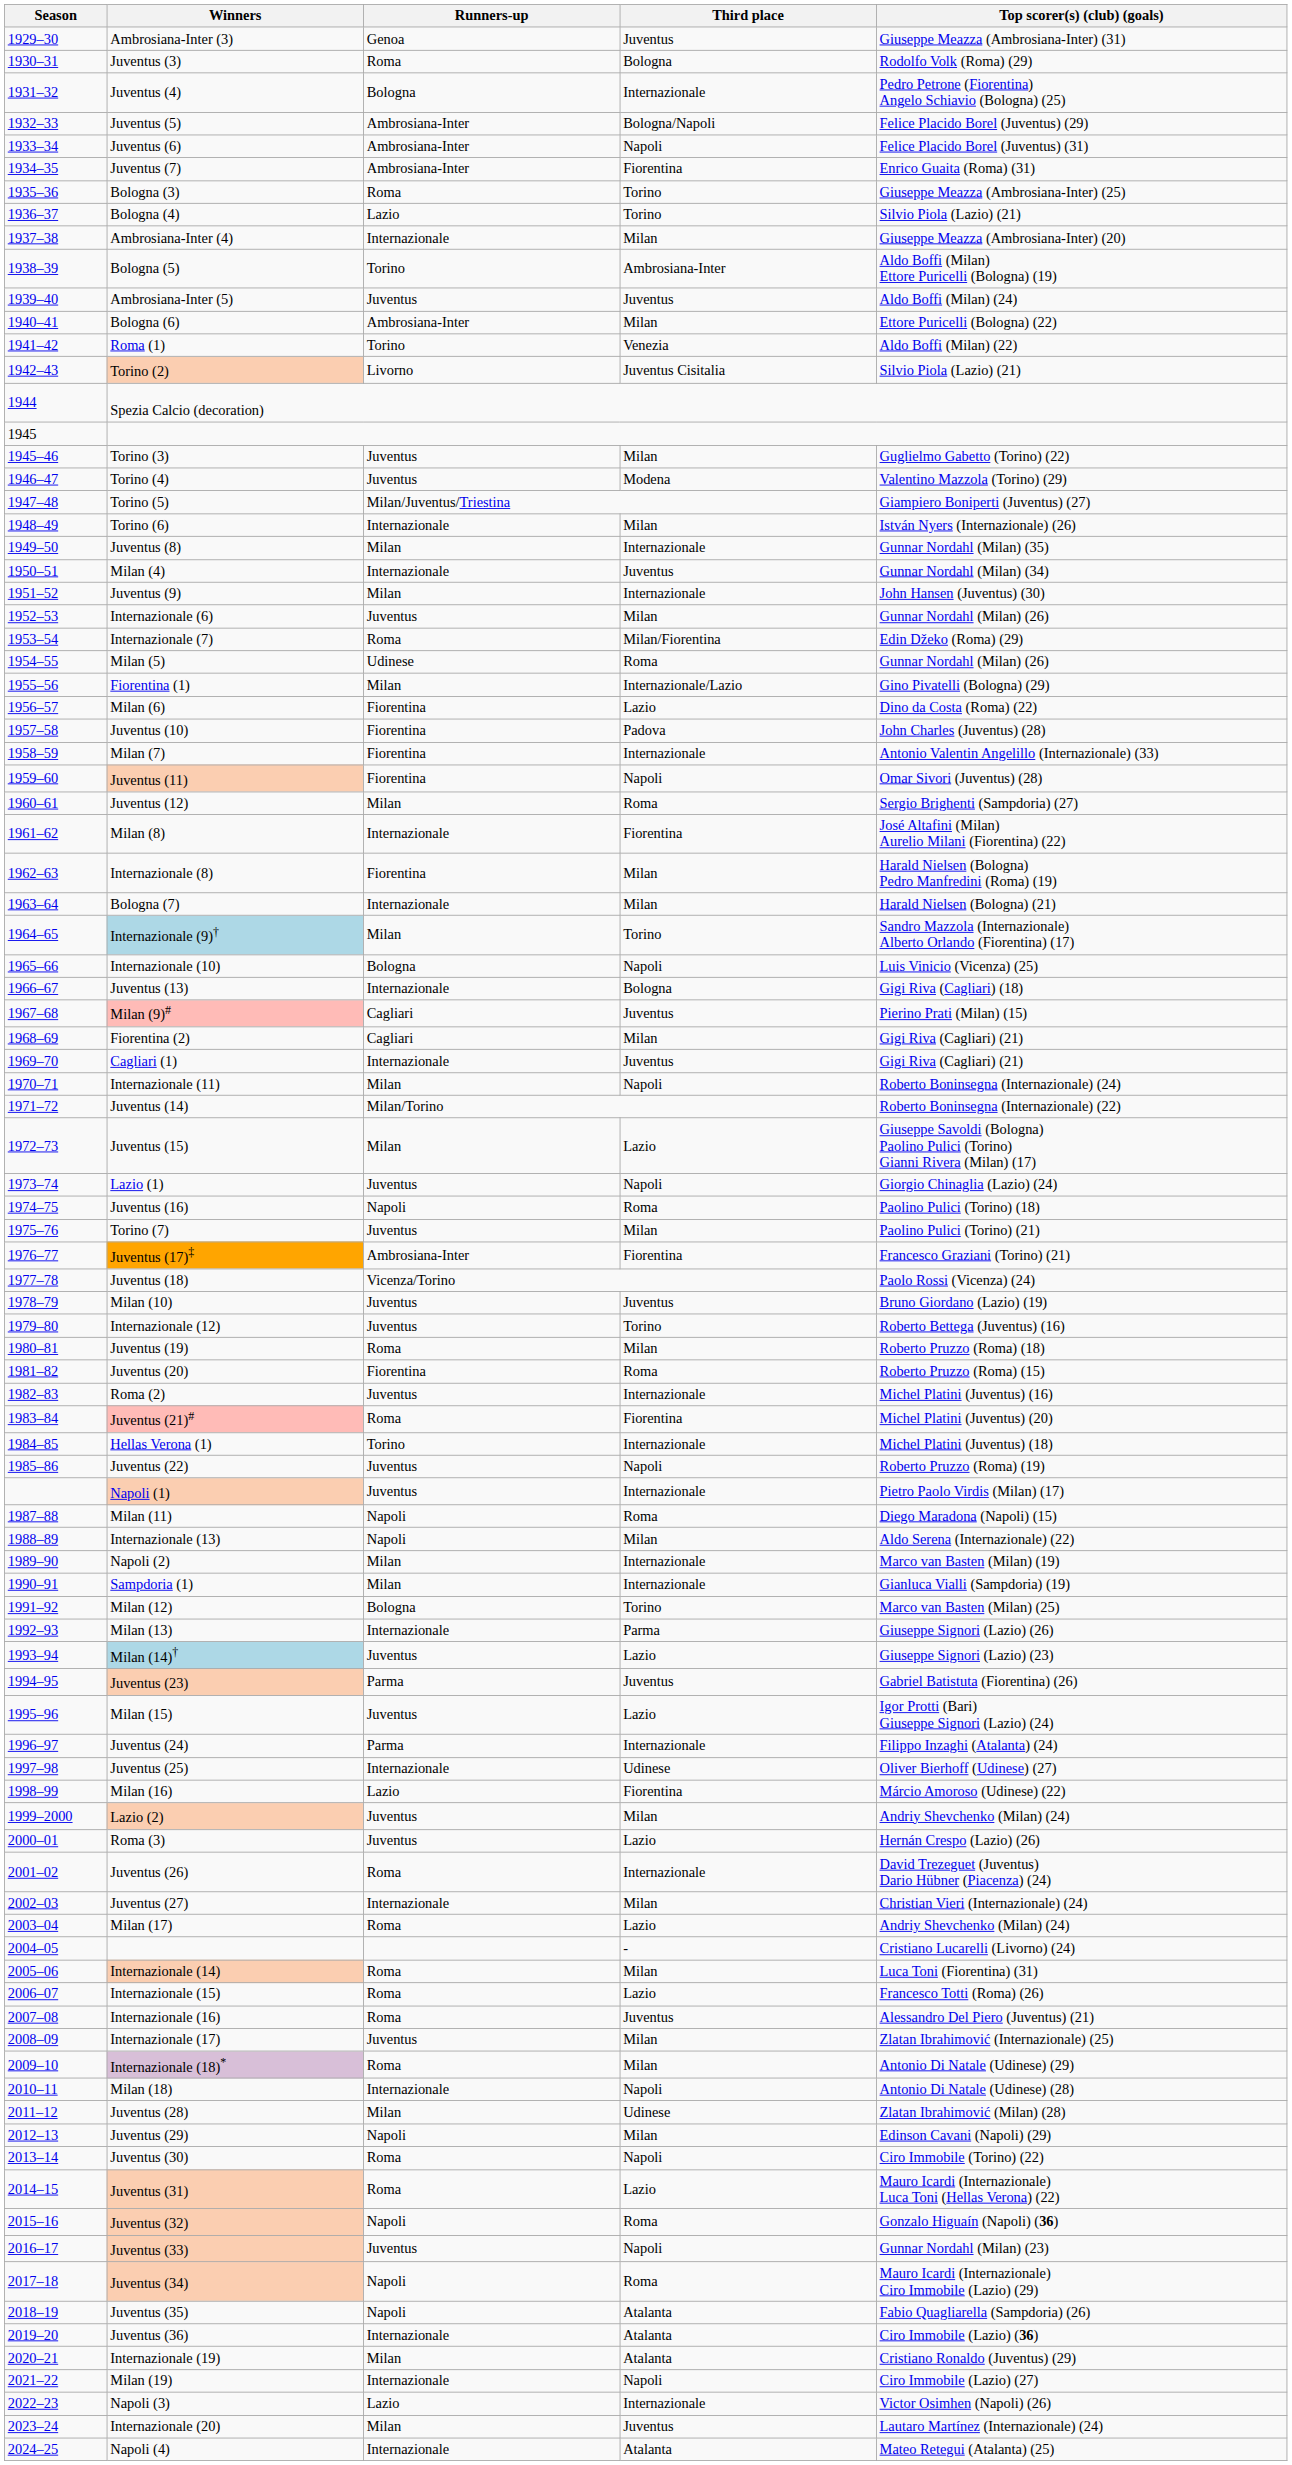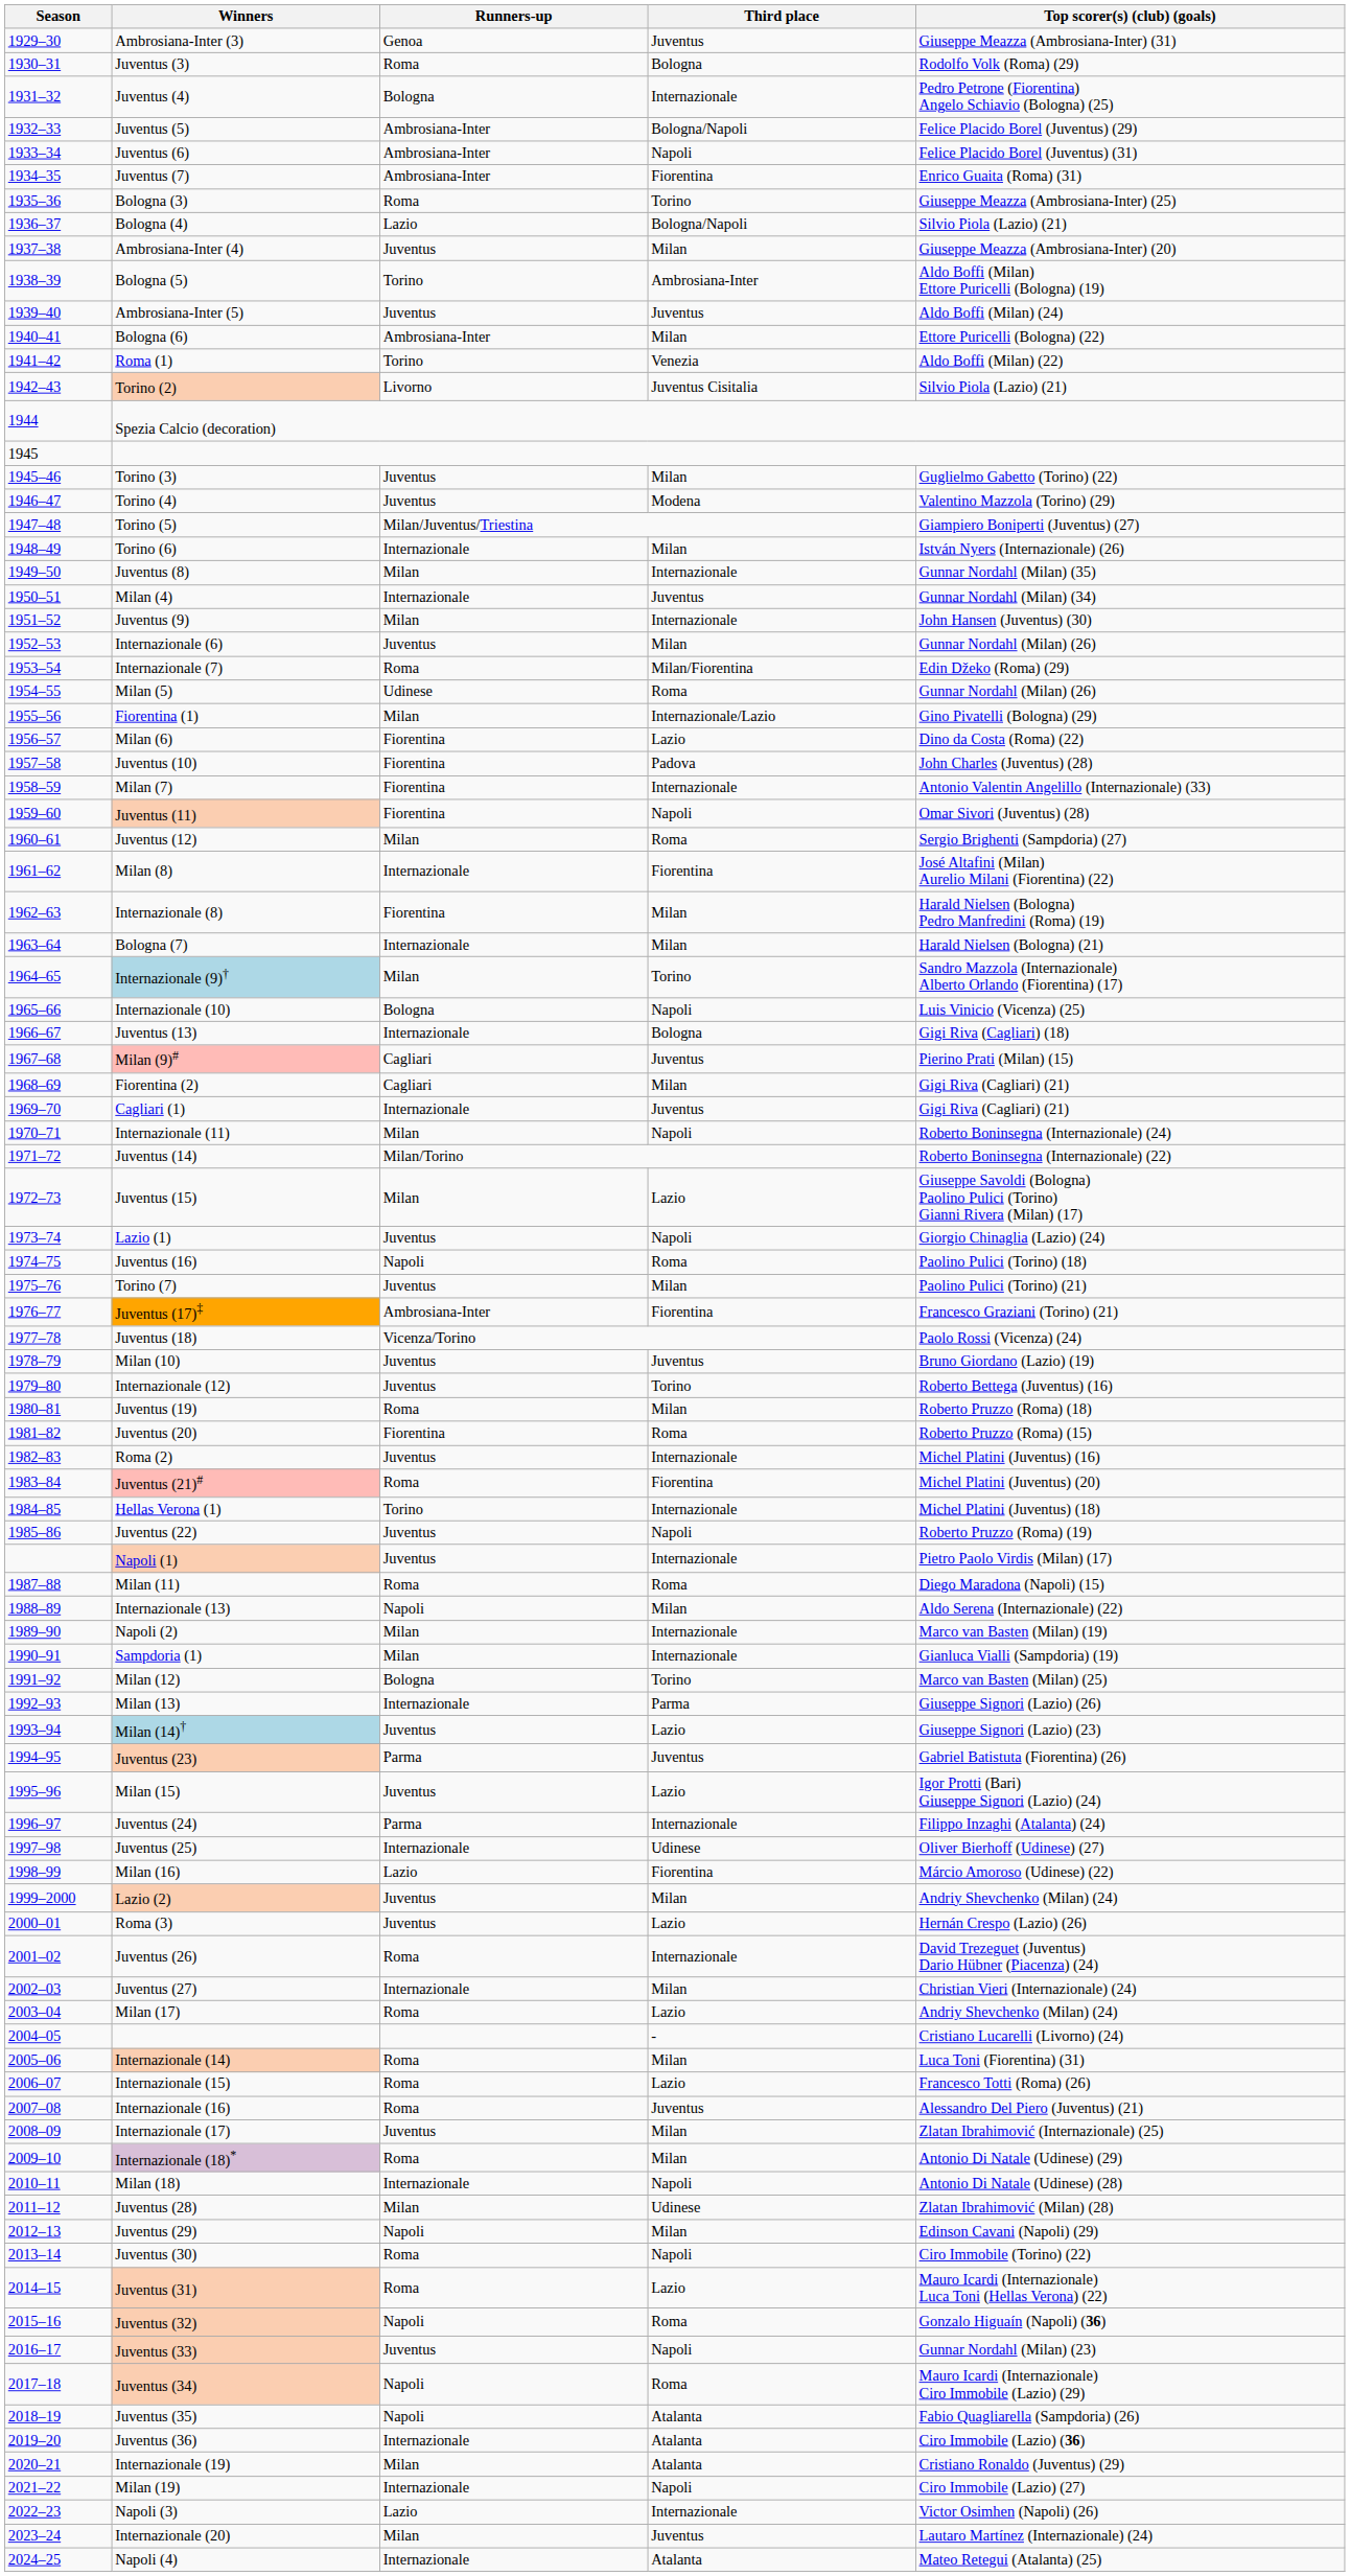Bologna (4) | Third place: Torino -> Bologna/Napoli
Ambrosiana-Inter (4) | Runners-up: Internazionale -> Juventus
Milan (11) | Runners-up: Napoli -> Roma
